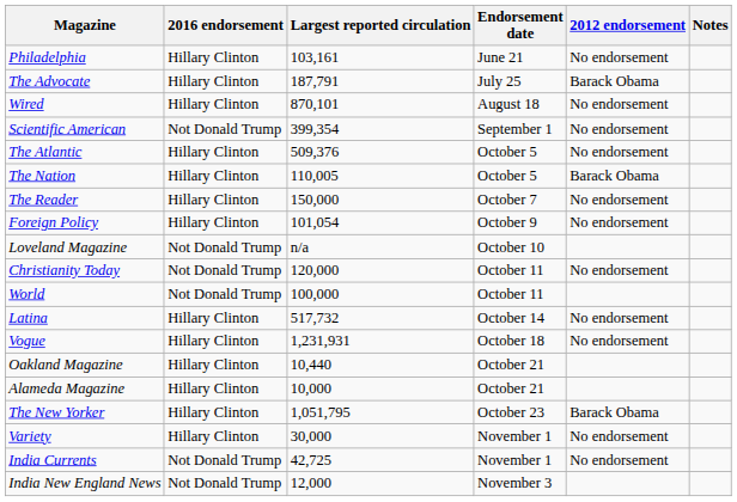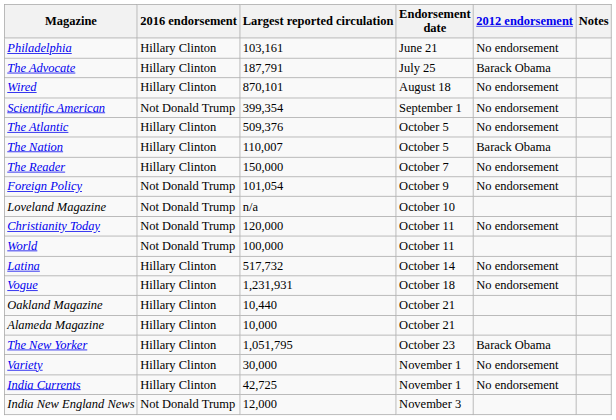The Nation | Largest reported circulation: 110,005 -> 110,007
Foreign Policy | 2016 endorsement: Hillary Clinton -> Not Donald Trump
India Currents | 2016 endorsement: Not Donald Trump -> Hillary Clinton
